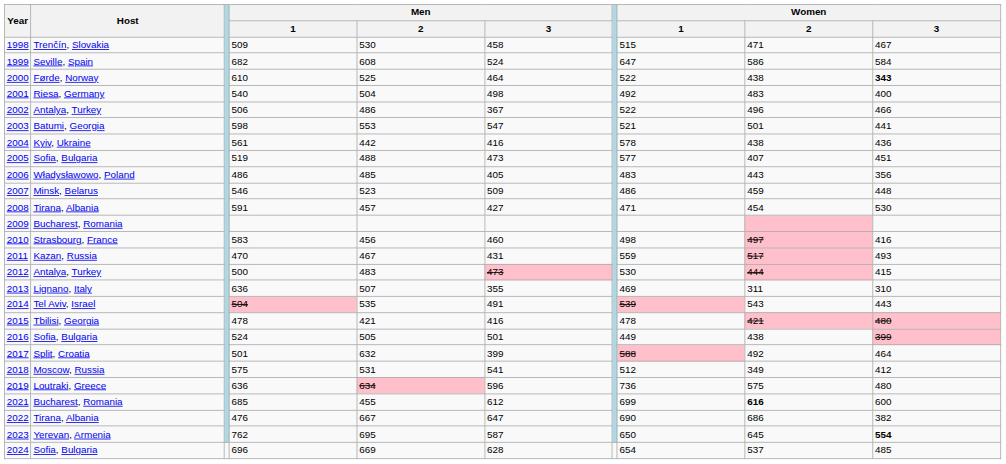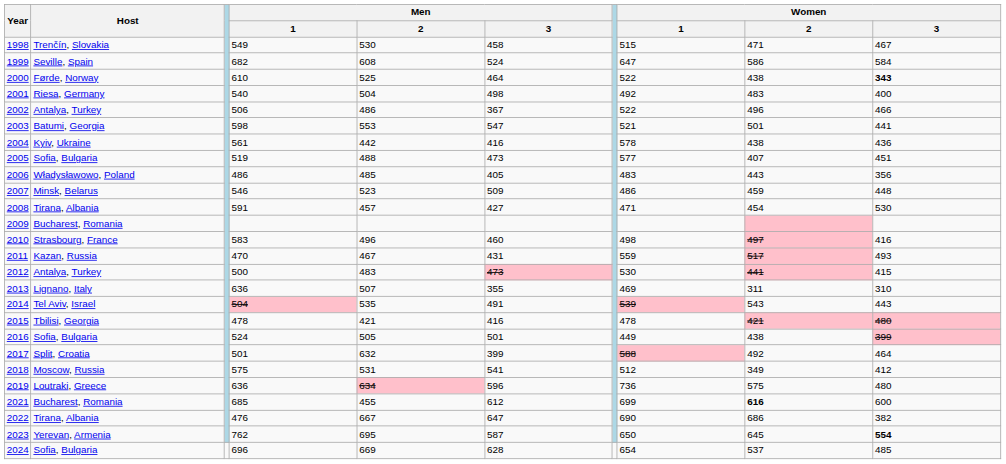1998 | Men / 1: 509 -> 549
2010 | Men / 2: 456 -> 496
2012 | Women / 2: 444 -> 441
